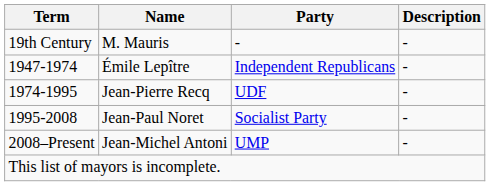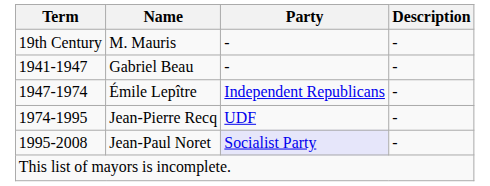+ row: 1941-1947 | Gabriel Beau | - | -
Jean-Paul Noret | Party: no background -> lavender background
- row: 2008–Present | Jean-Michel Antoni | UMP | -
